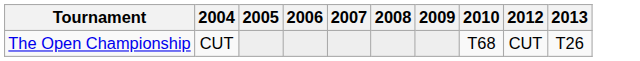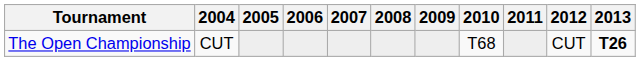+ column: 2011
The Open Championship | 2013: normal -> bold
